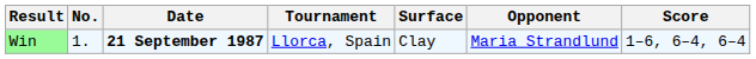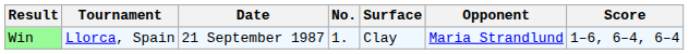columns swapped: No. <-> Tournament
Win | Date: bold -> normal
